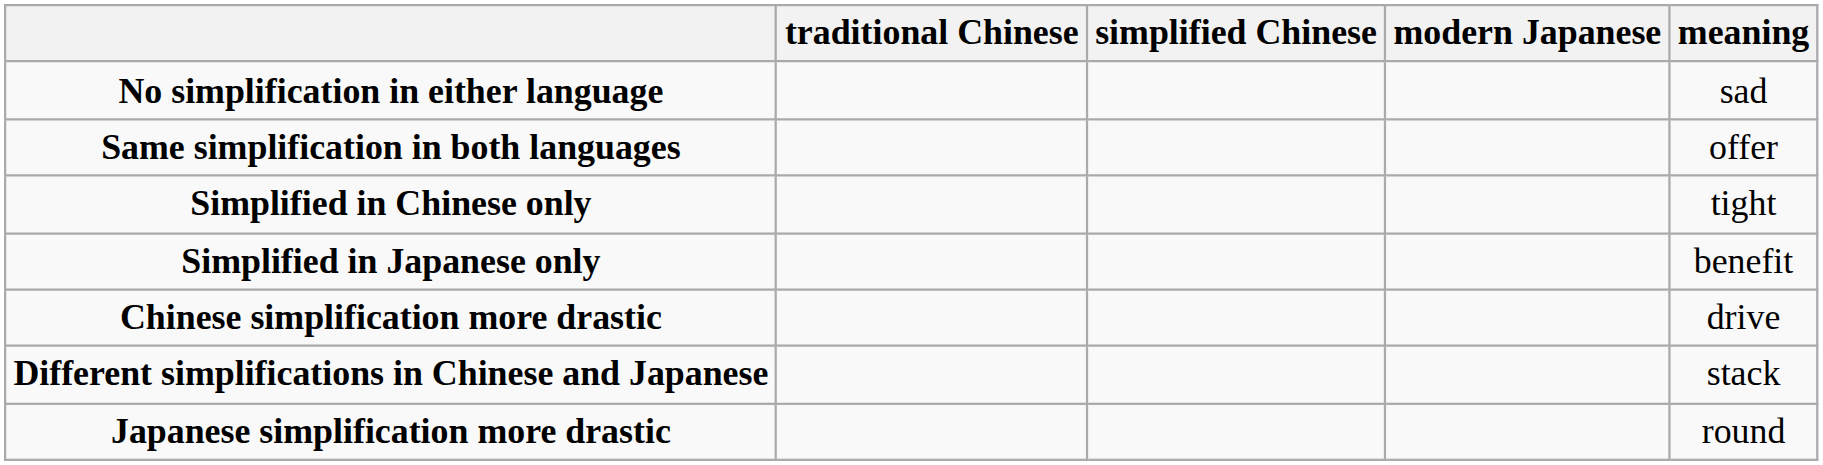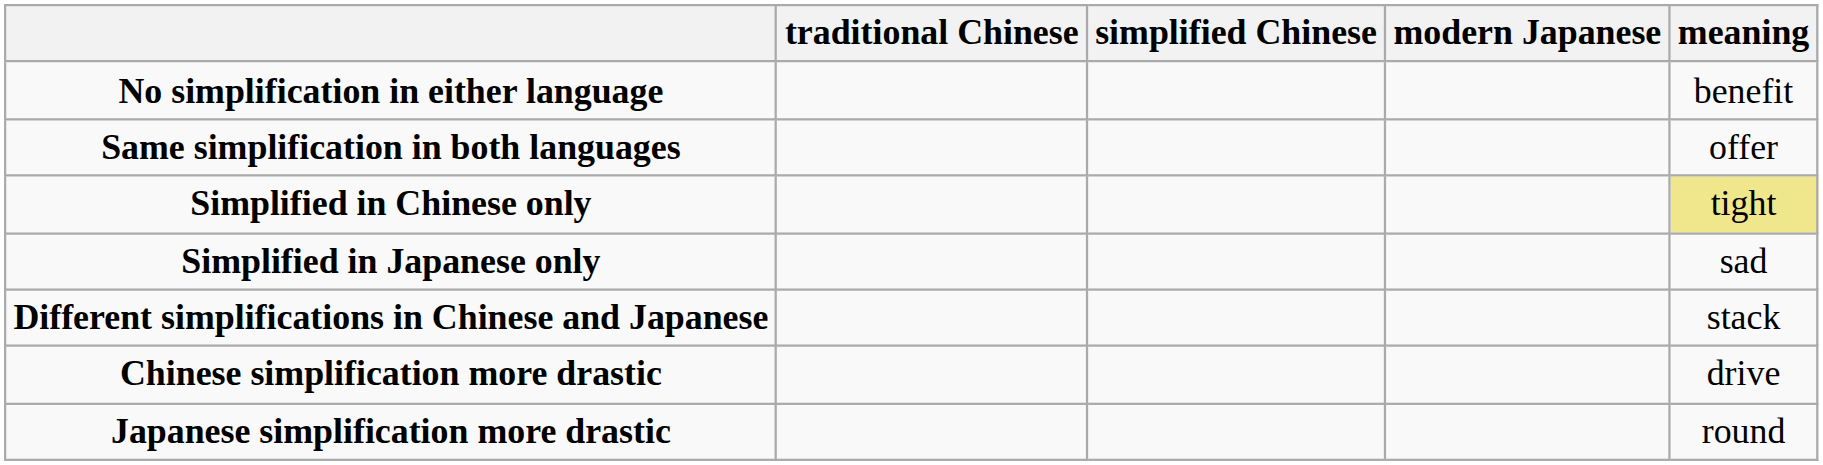No simplification in either language | meaning: sad -> benefit
Simplified in Chinese only | meaning: no background -> khaki background
Simplified in Japanese only | meaning: benefit -> sad
rows swapped: Different simplifications in Chinese and Japanese <-> Chinese simplification more drastic
